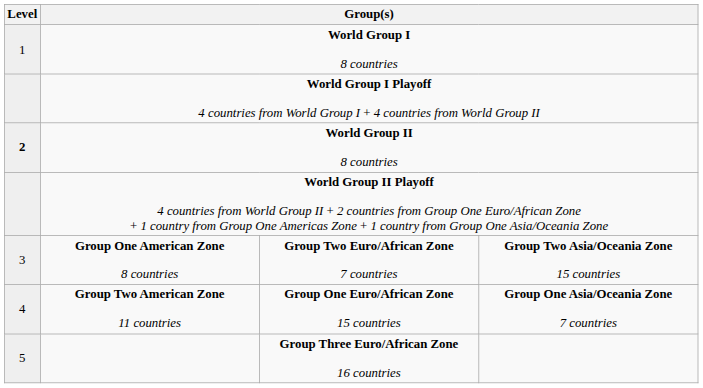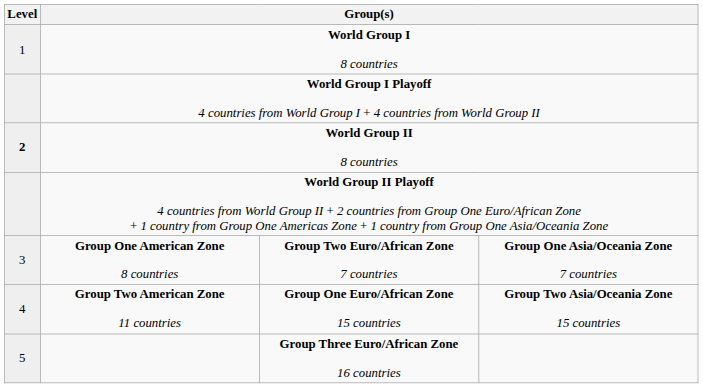Group One American Zone 8 countries | column 4: Group Two Asia/Oceania Zone 15 countries -> Group One Asia/Oceania Zone 7 countries
Group Two American Zone 11 countries | column 4: Group One Asia/Oceania Zone 7 countries -> Group Two Asia/Oceania Zone 15 countries
